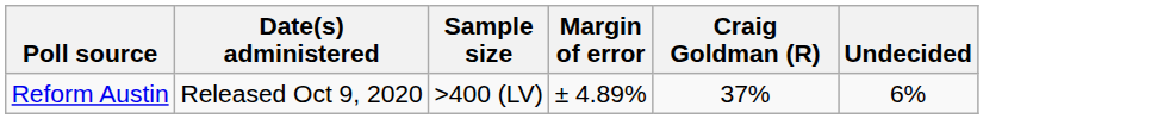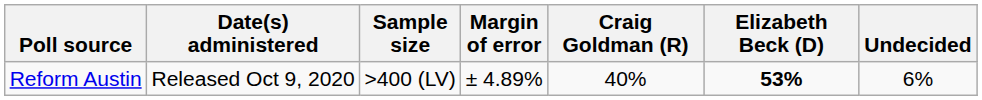+ column: Elizabeth Beck (D) | 53%
Reform Austin | Craig Goldman (R): 37% -> 40%
